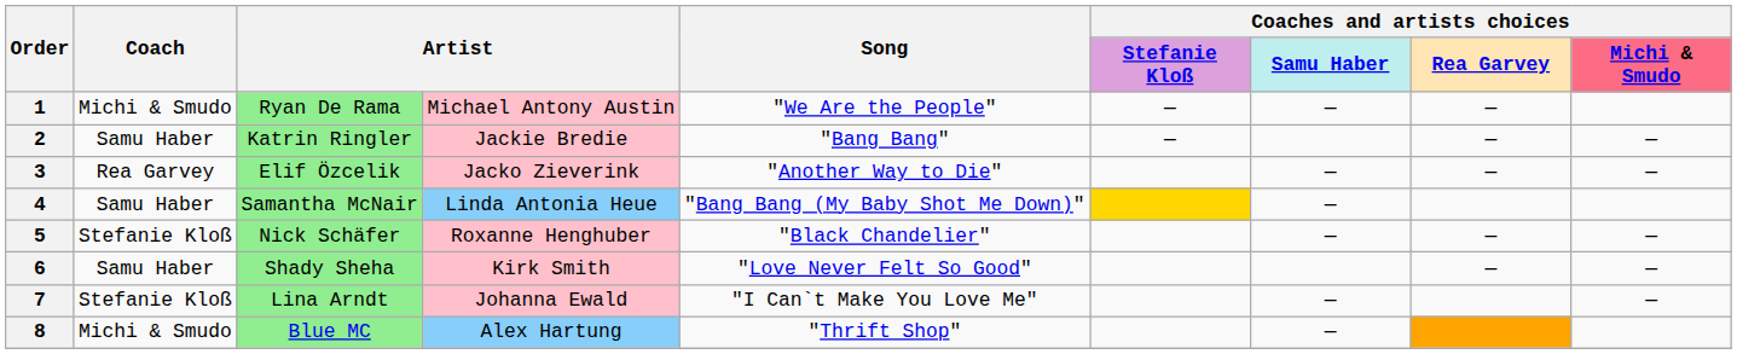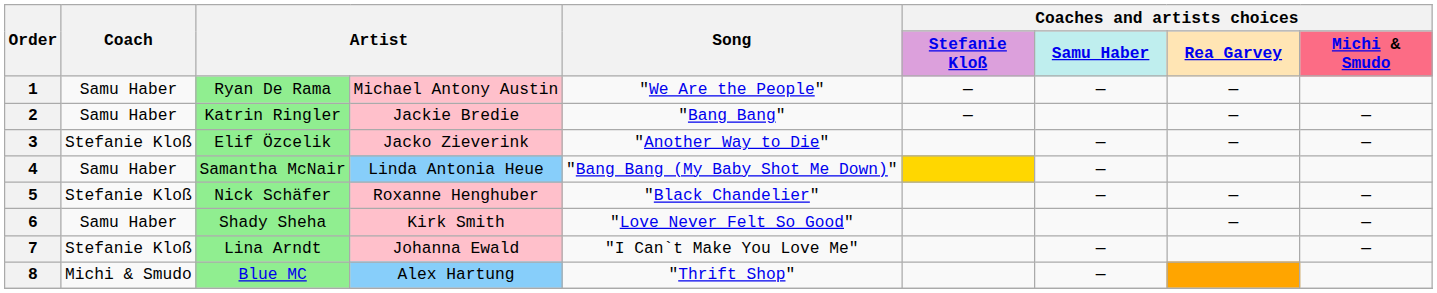1 | Coach: Michi & Smudo -> Samu Haber
3 | Coach: Rea Garvey -> Stefanie Kloß
